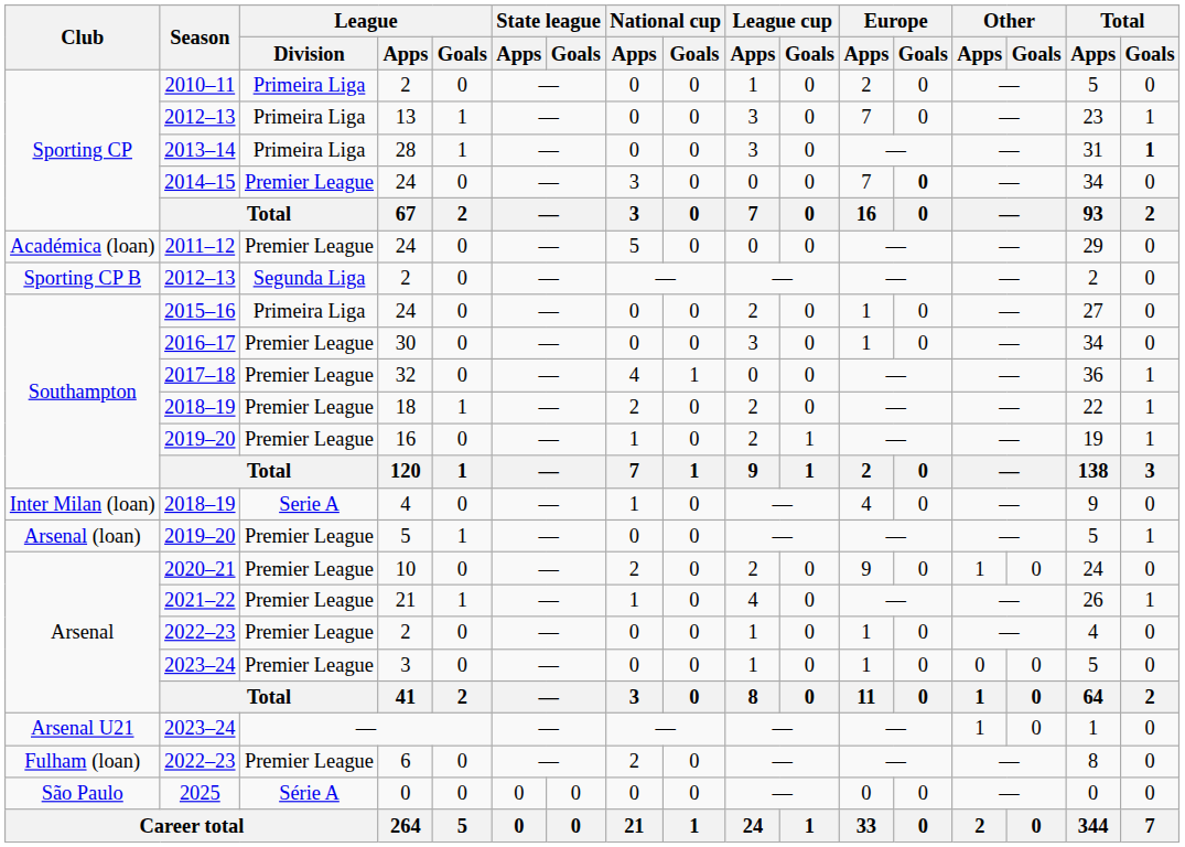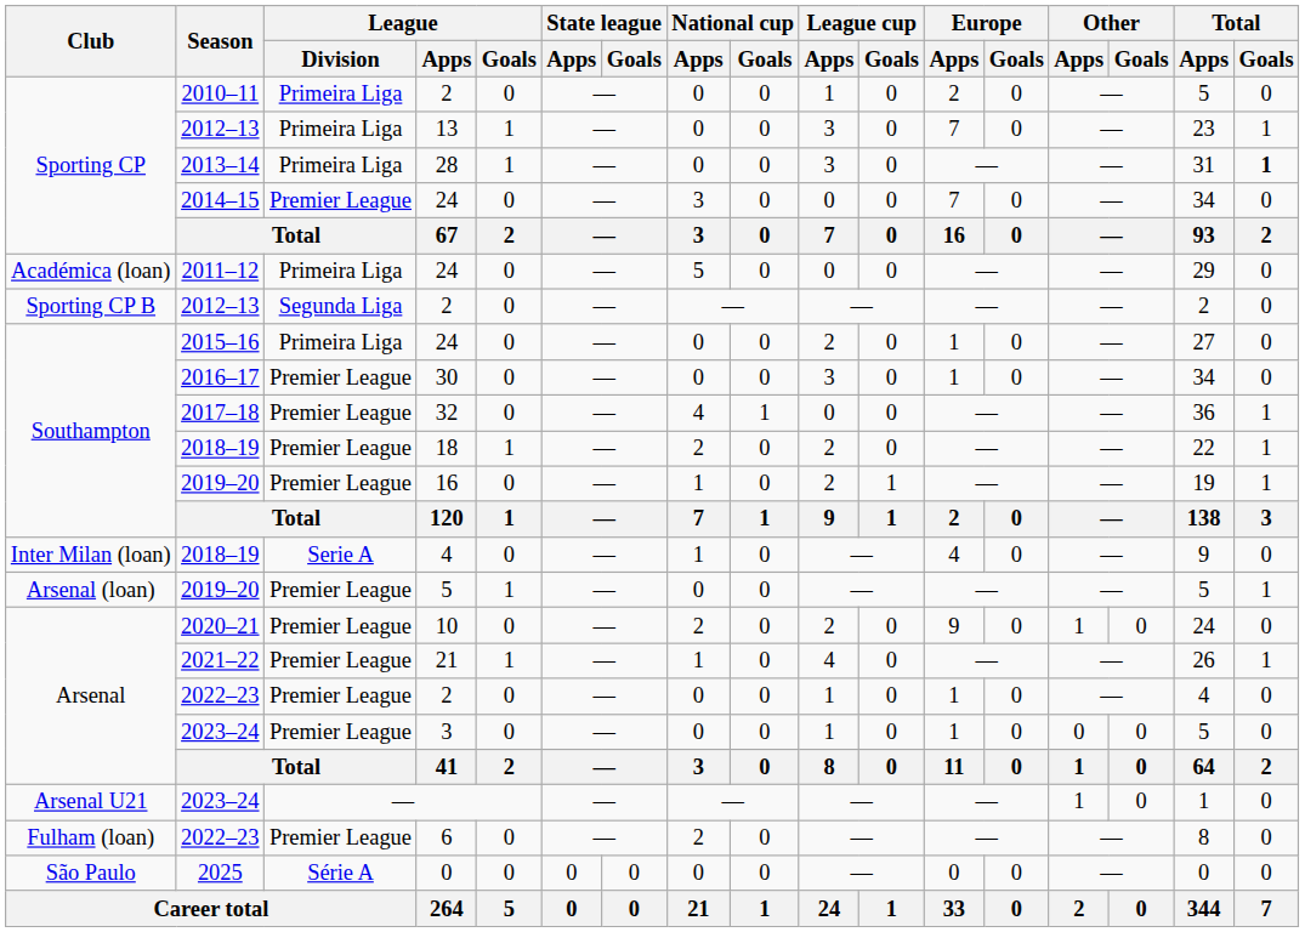2014–15 / 24 | Europe / Goals: bold -> normal
2011–12 / 24 | League / Division: Premier League -> Primeira Liga
